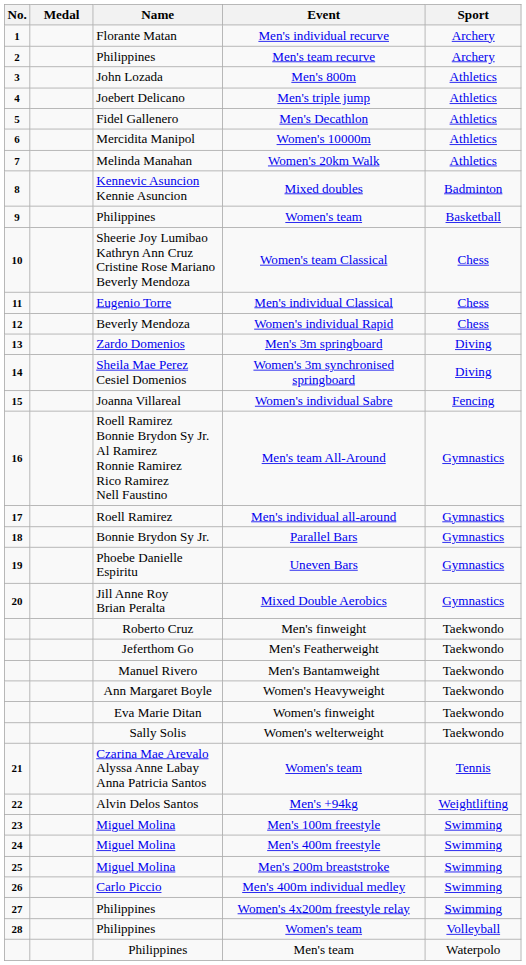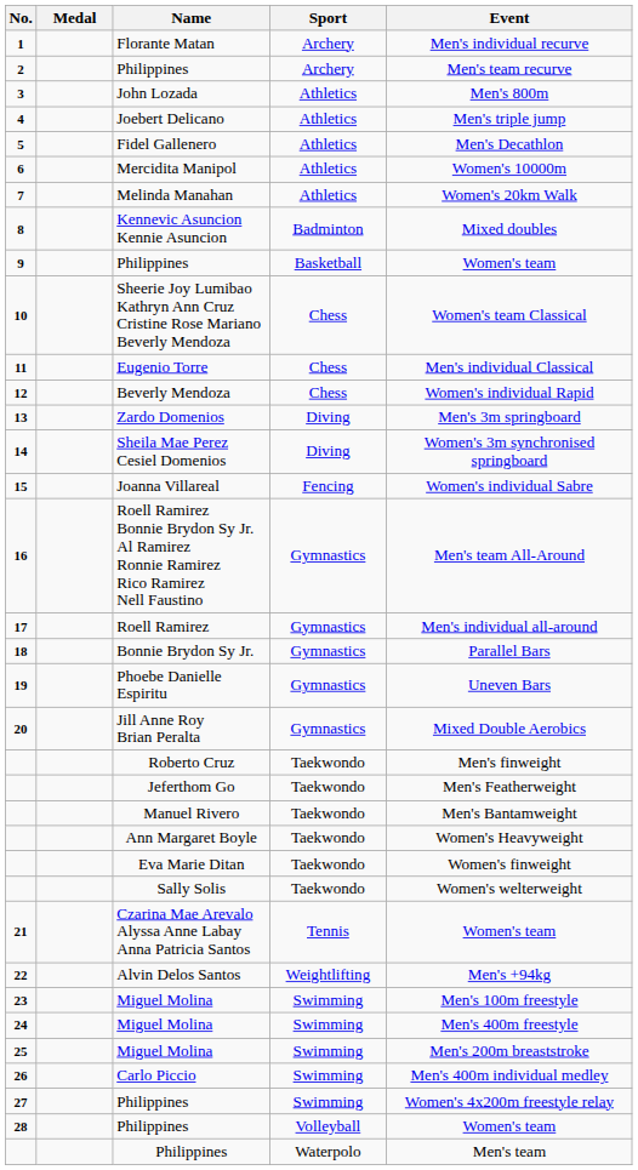columns swapped: Sport <-> Event
